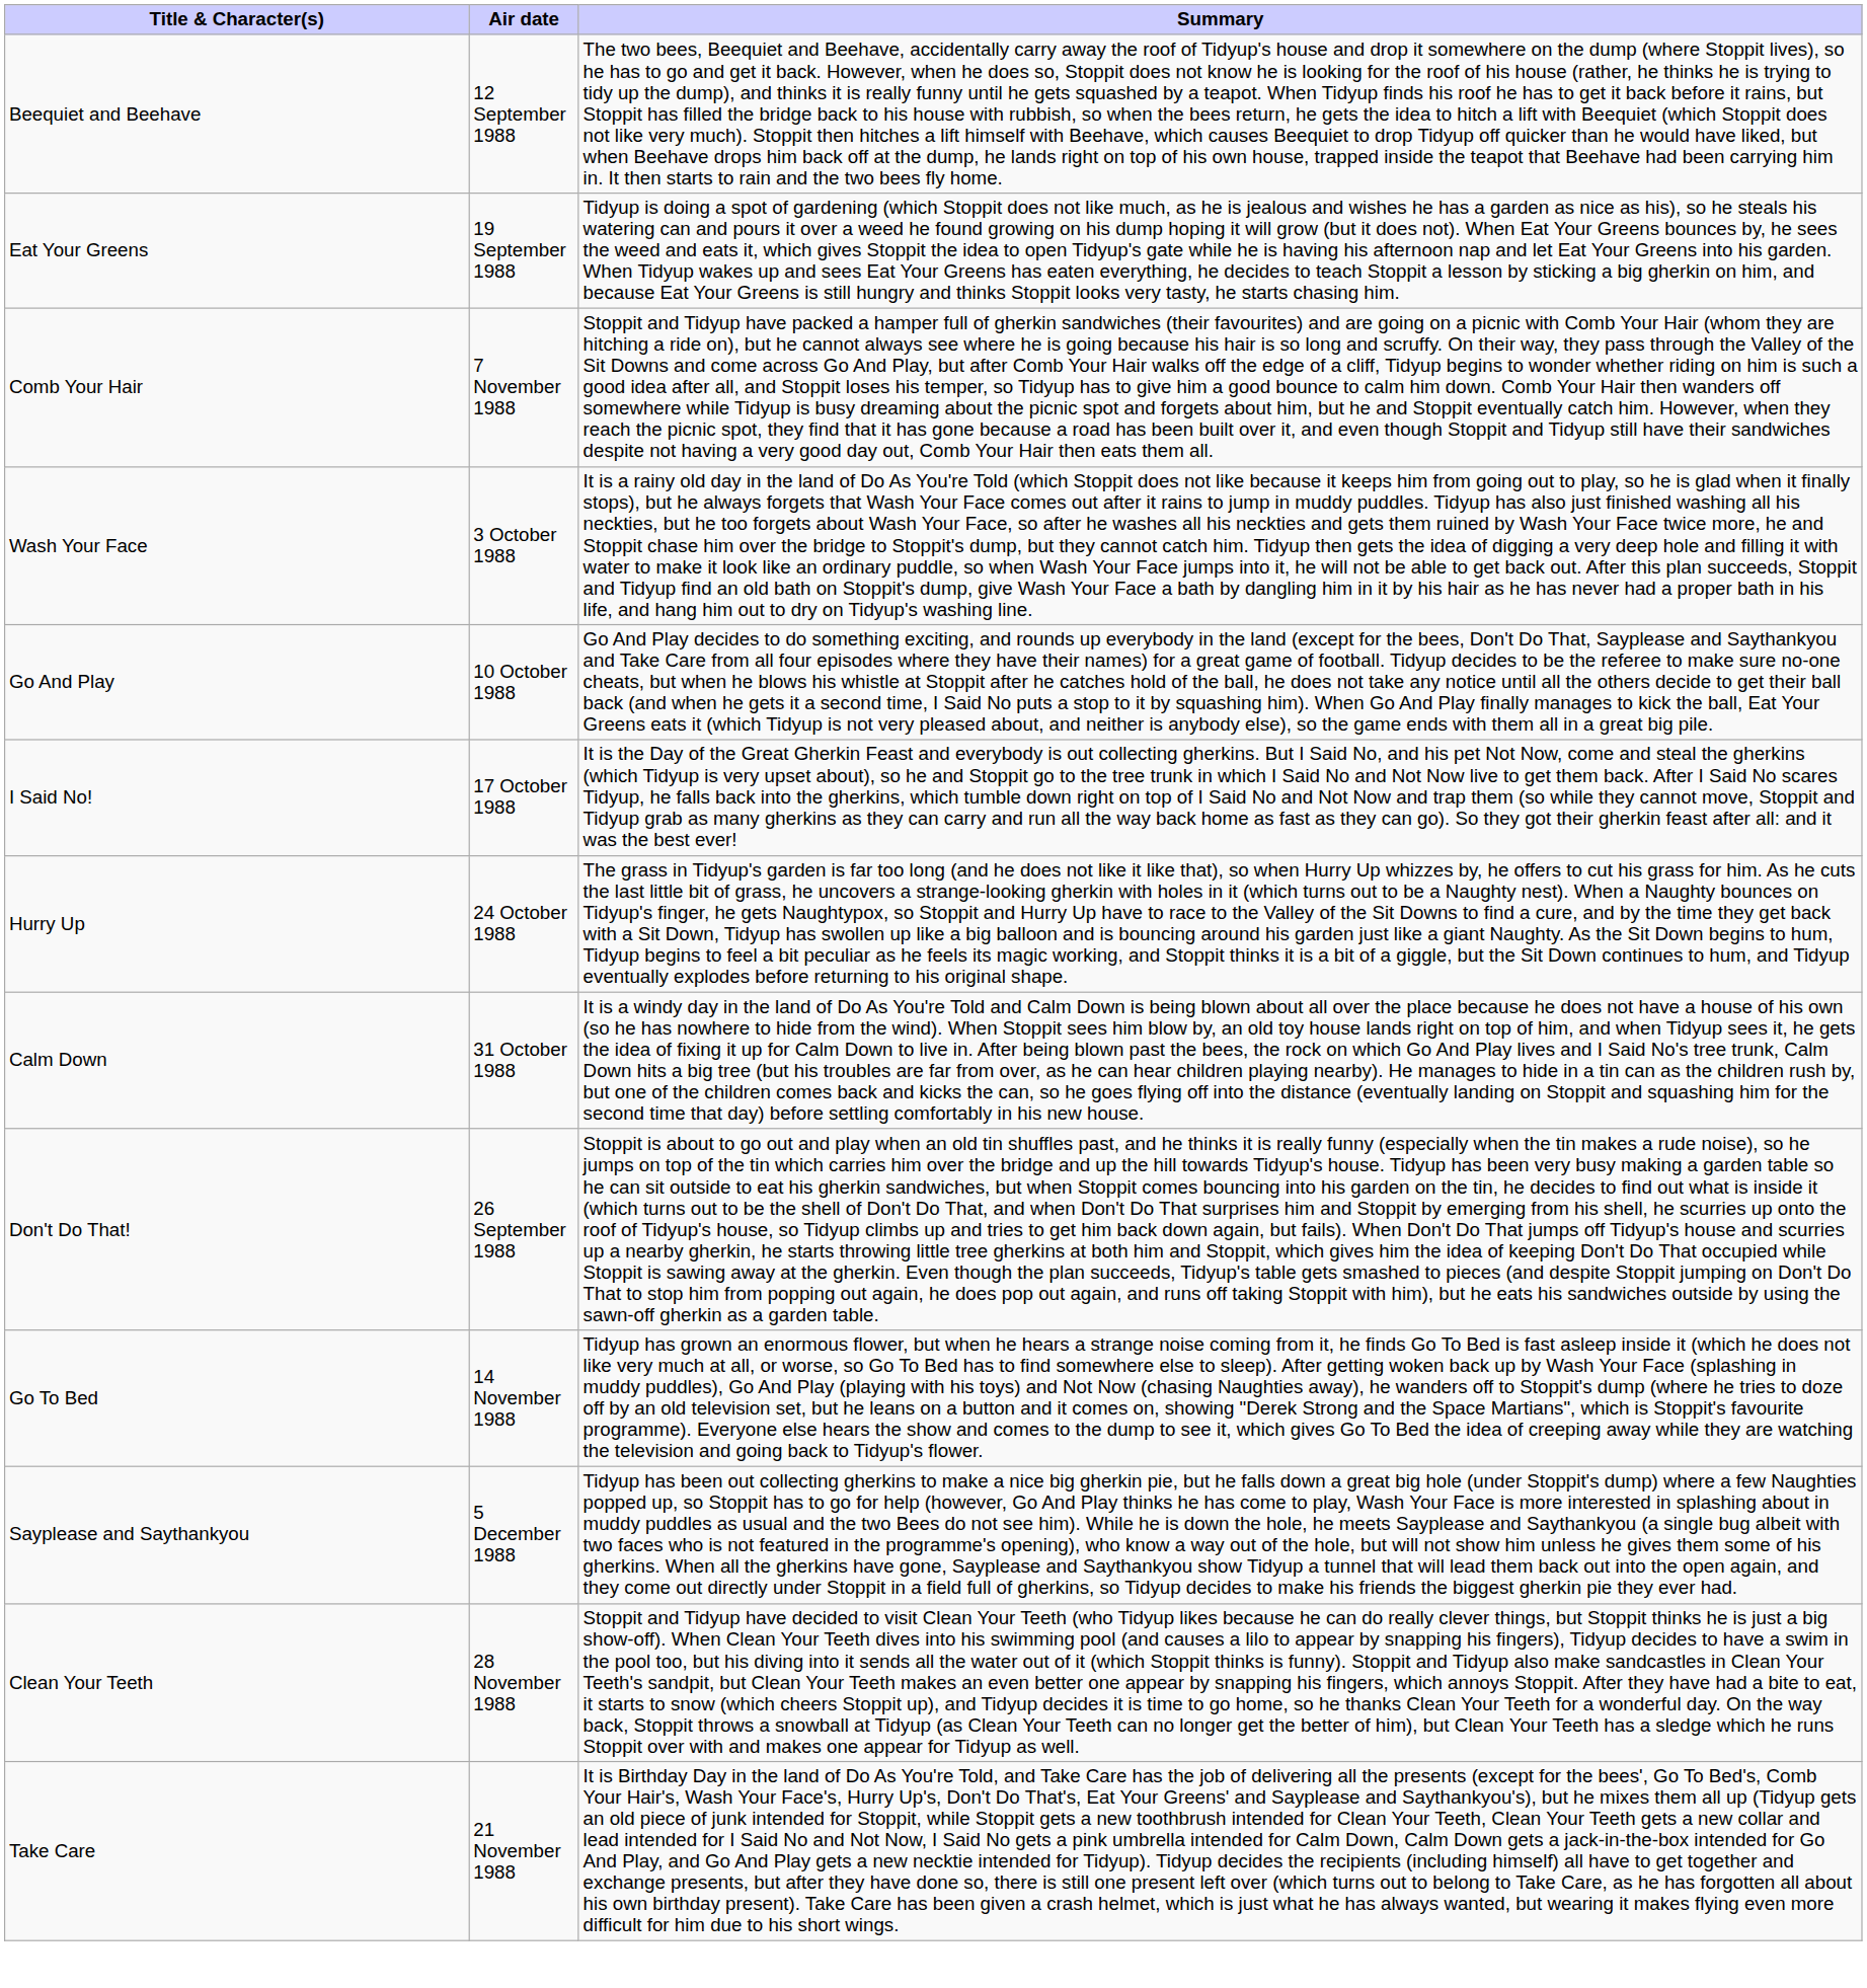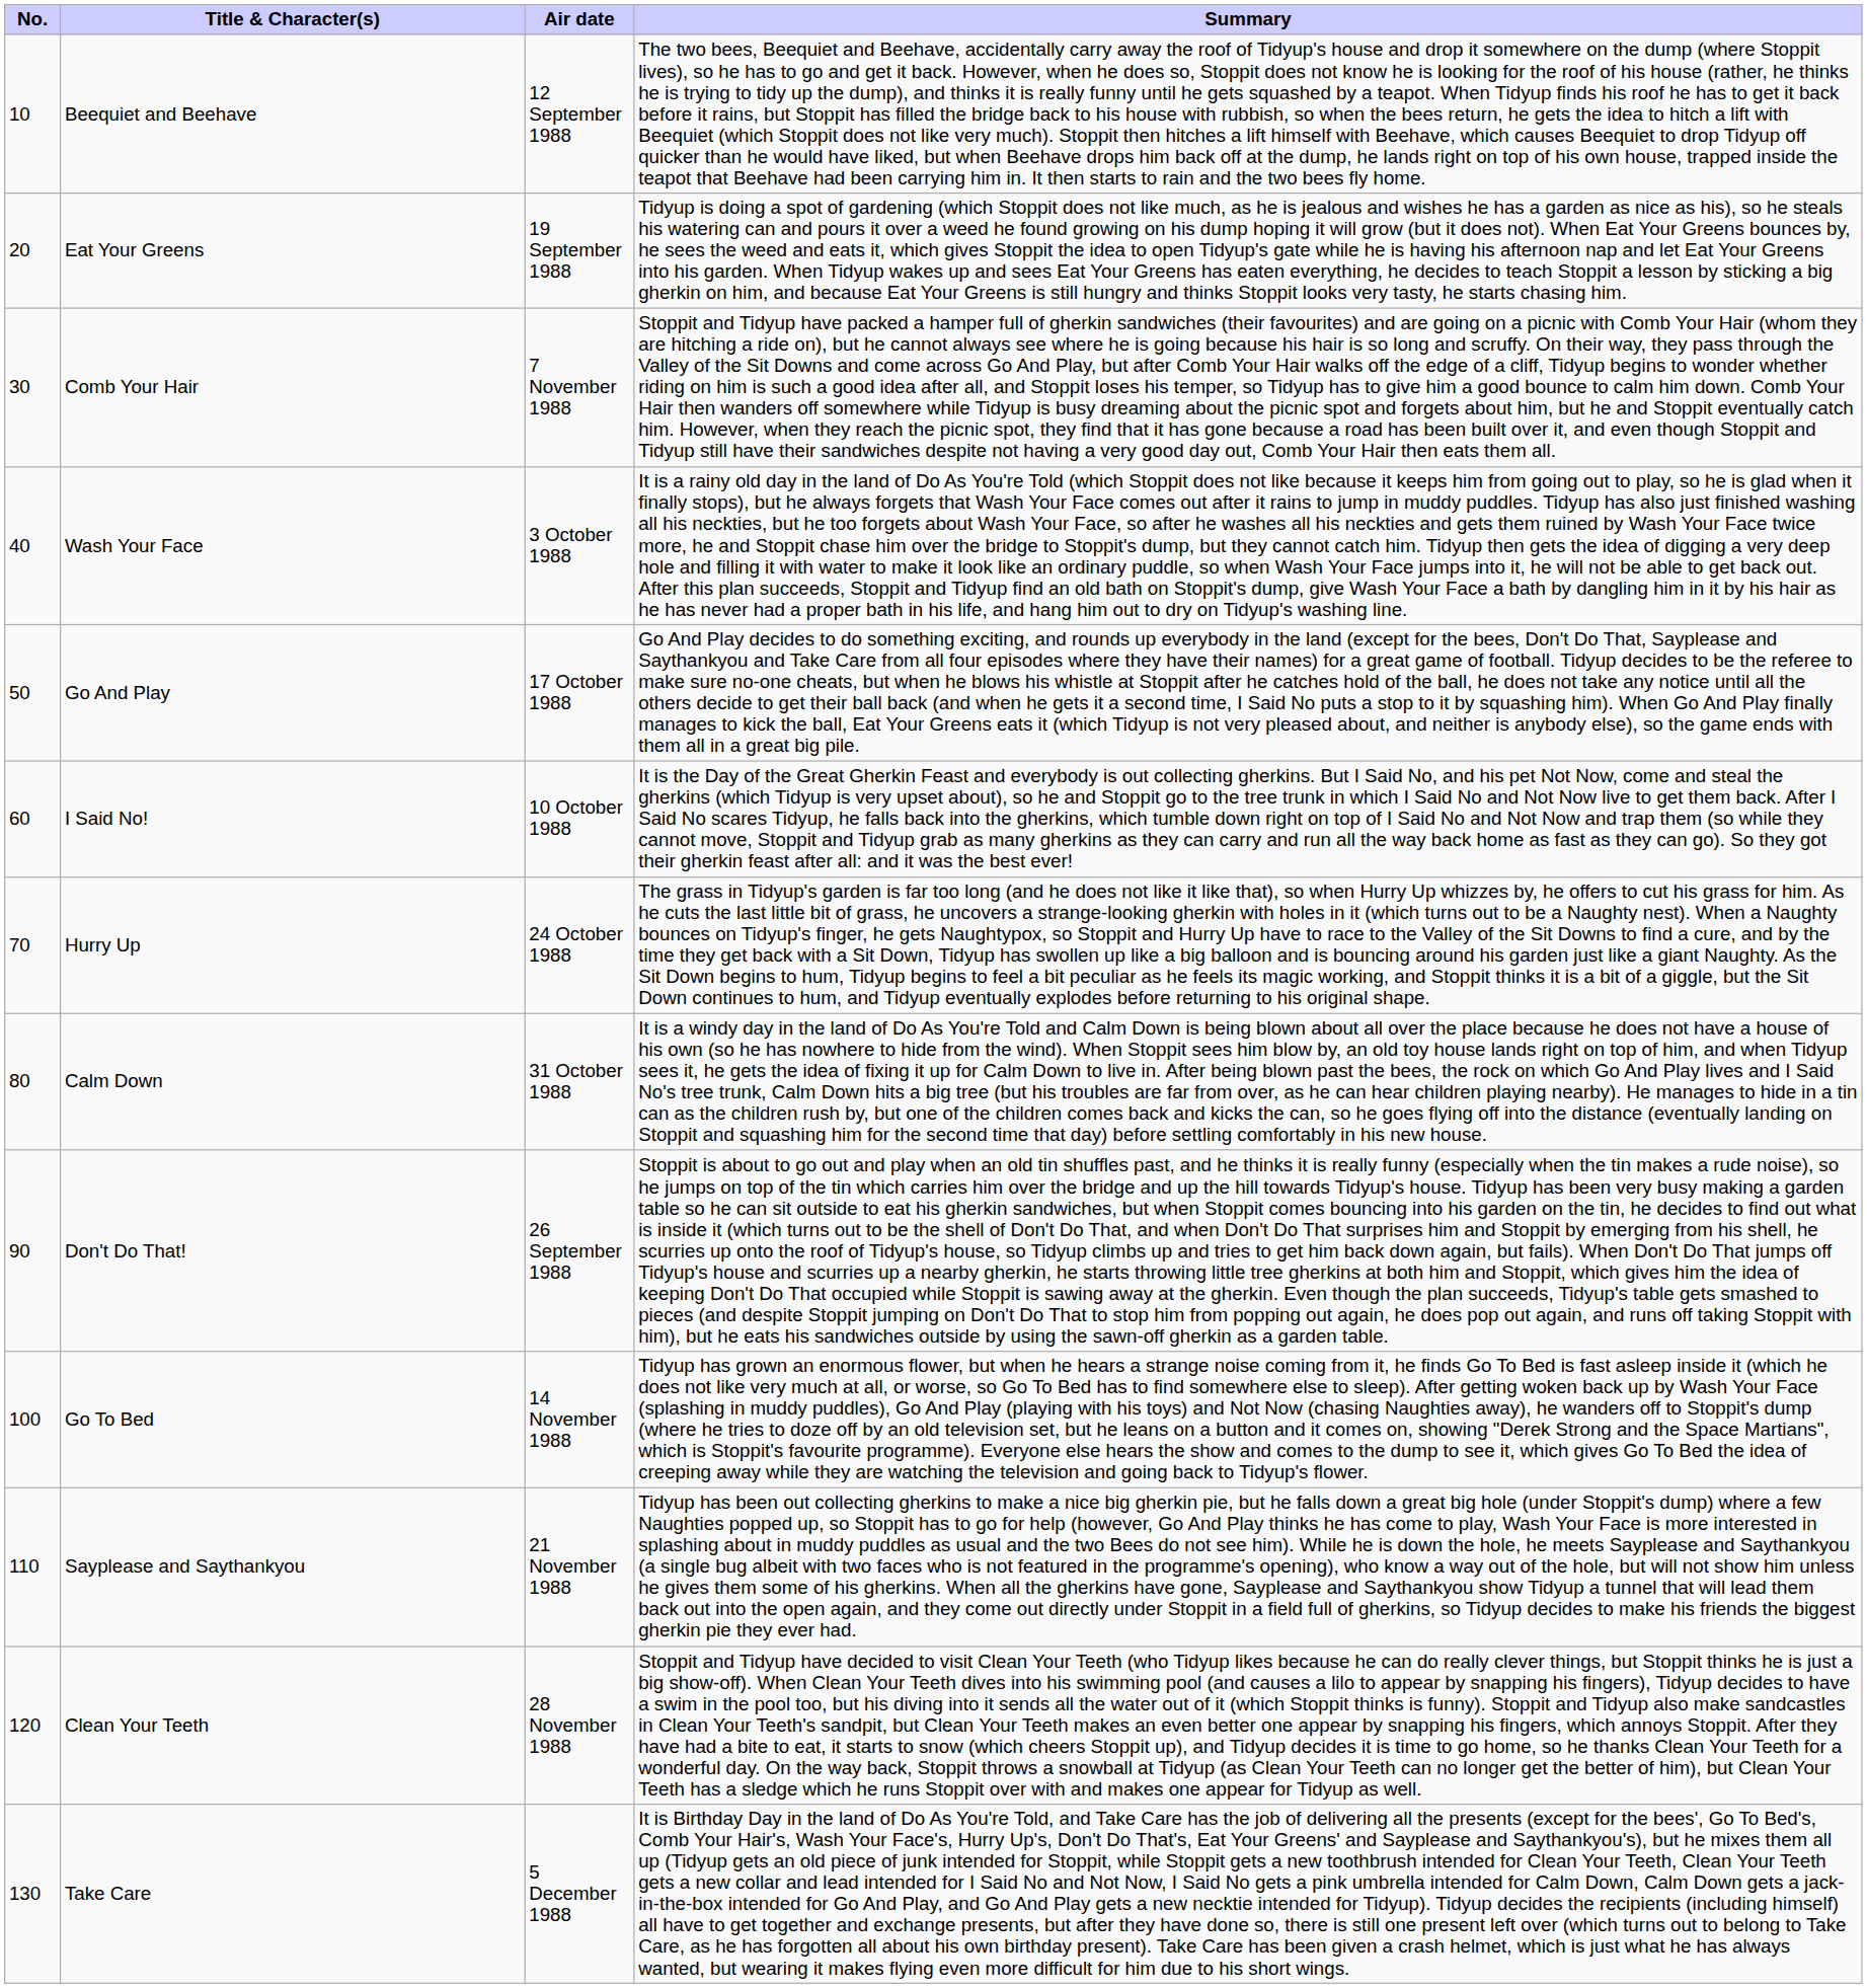+ column: No. | 10 | 20 | 30 | 40 | 50 | 60 | 70 | 80 | 90 | 100 | 110 | 120 | 130
Go And Play | Air date: 10 October 1988 -> 17 October 1988
I Said No! | Air date: 17 October 1988 -> 10 October 1988
Sayplease and Saythankyou | Air date: 5 December 1988 -> 21 November 1988
Take Care | Air date: 21 November 1988 -> 5 December 1988
